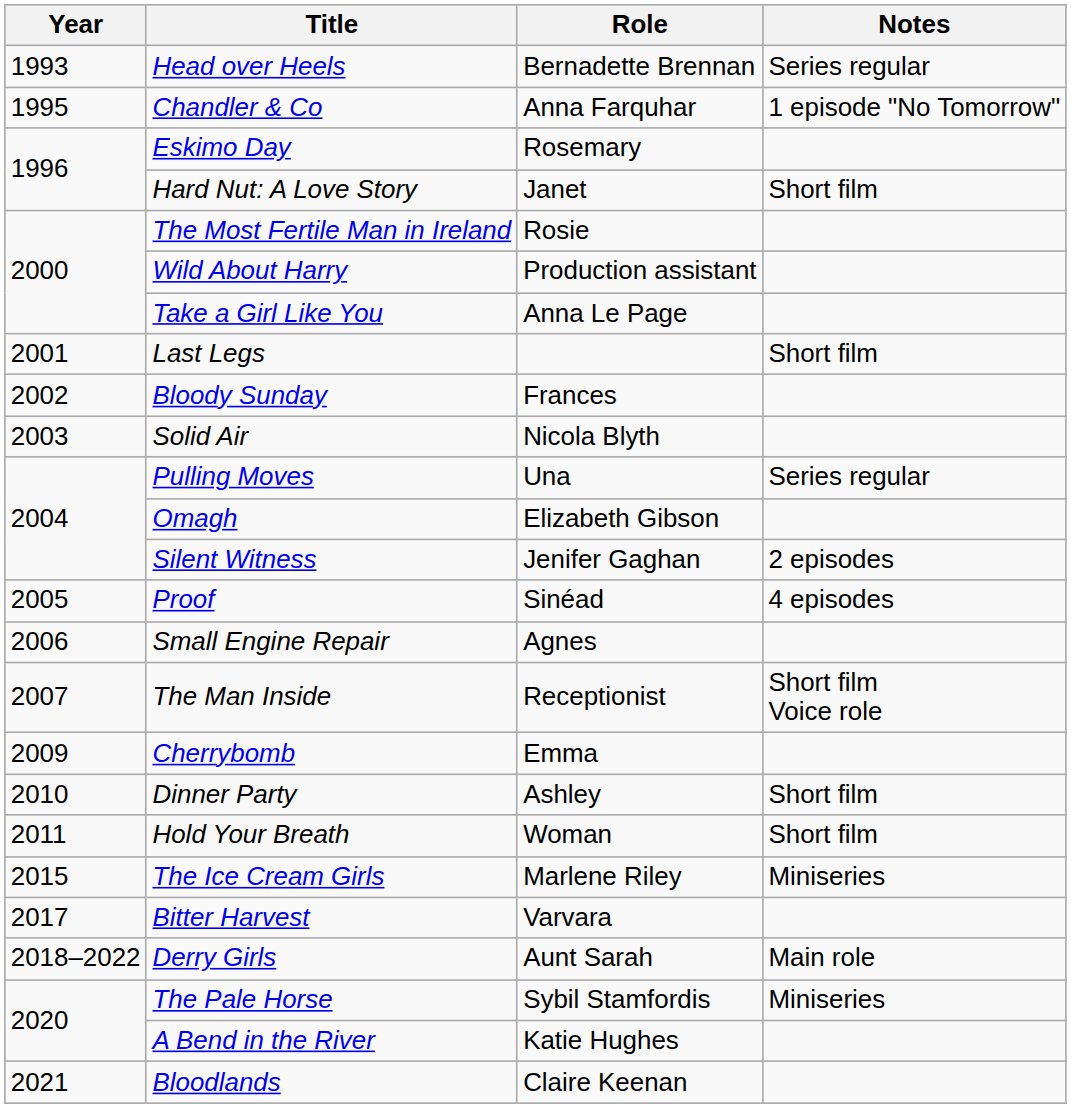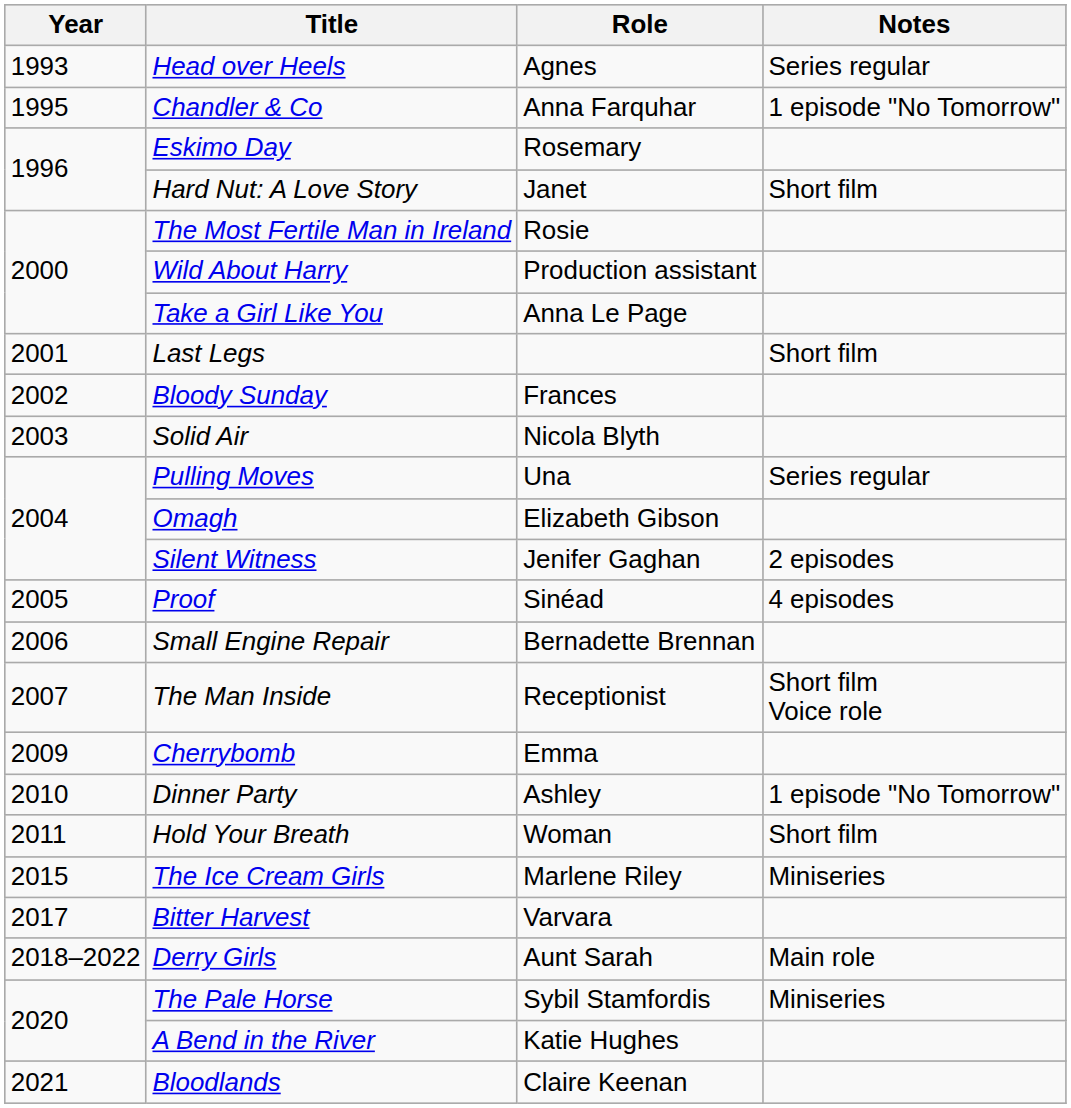Head over Heels | Role: Bernadette Brennan -> Agnes
Small Engine Repair | Role: Agnes -> Bernadette Brennan
Dinner Party | Notes: Short film -> 1 episode "No Tomorrow"
